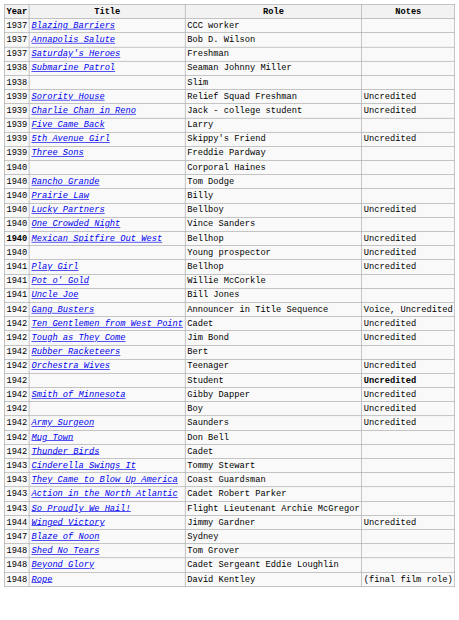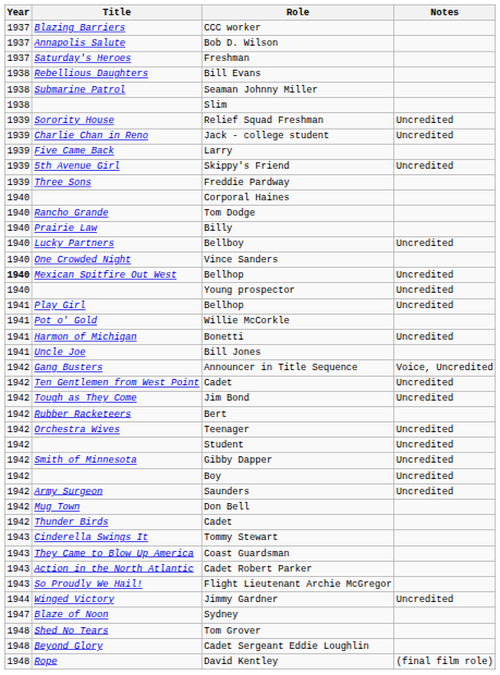+ row: 1938 | Rebellious Daughters | Bill Evans
+ row: 1941 | Harmon of Michigan | Bonetti | Uncredited
Student | Notes: bold -> normal
